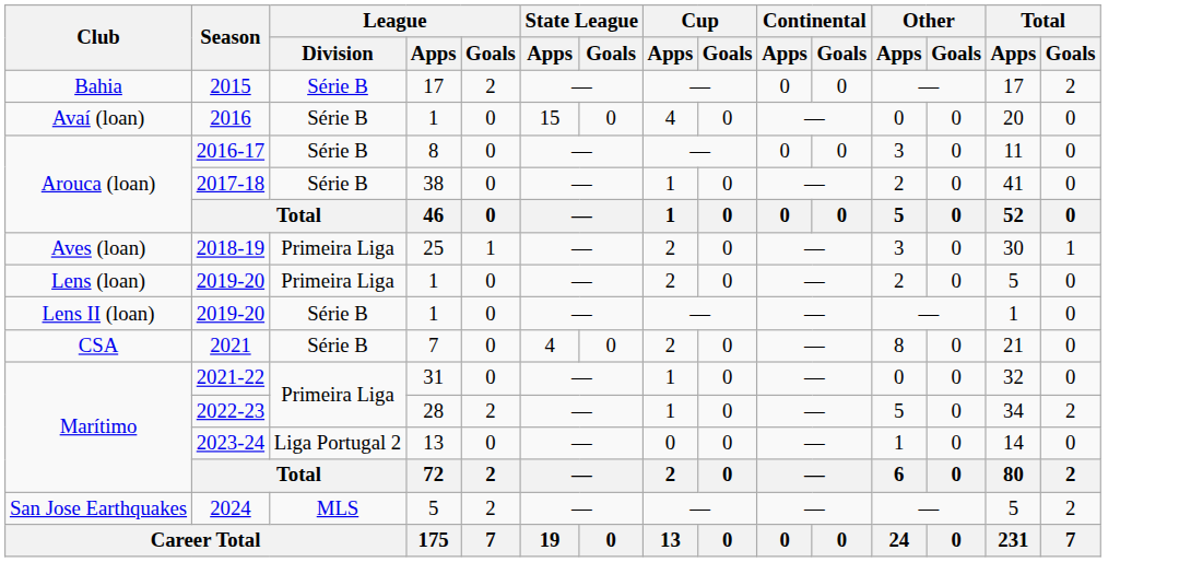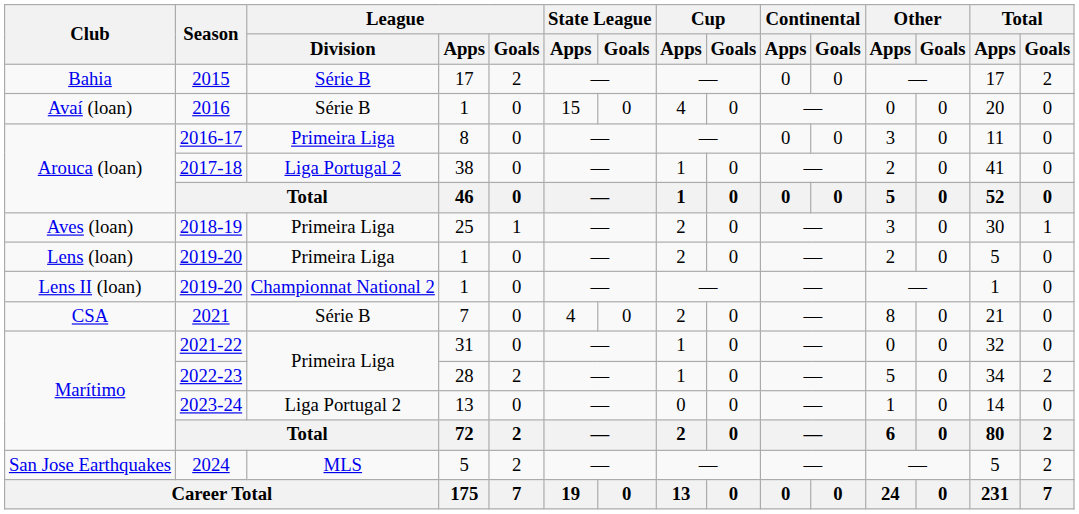2016-17 | League / Division: Série B -> Primeira Liga
2017-18 | League / Division: Série B -> Liga Portugal 2
Lens II (loan) / 2019-20 | League / Division: Série B -> Championnat National 2
